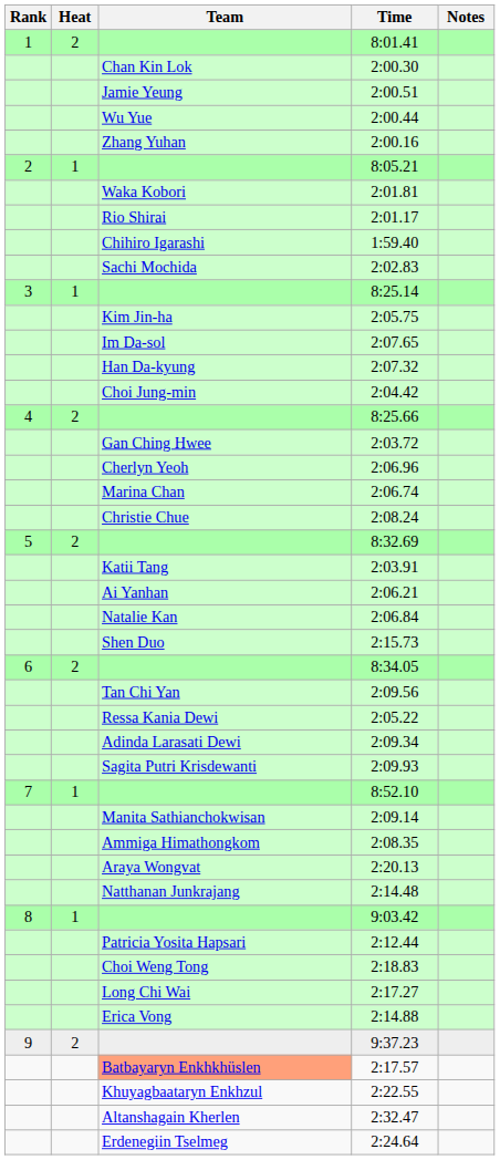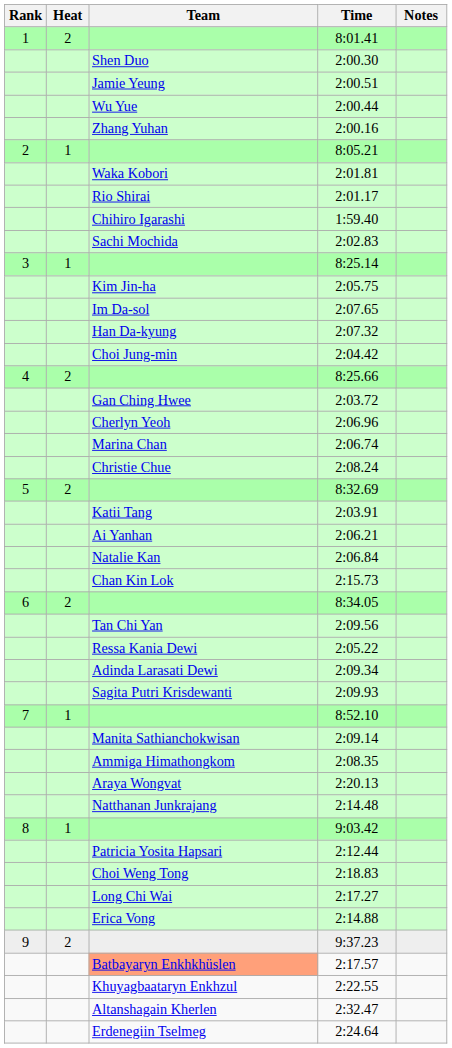2:00.30 | Team: Chan Kin Lok -> Shen Duo
2:15.73 | Team: Shen Duo -> Chan Kin Lok
